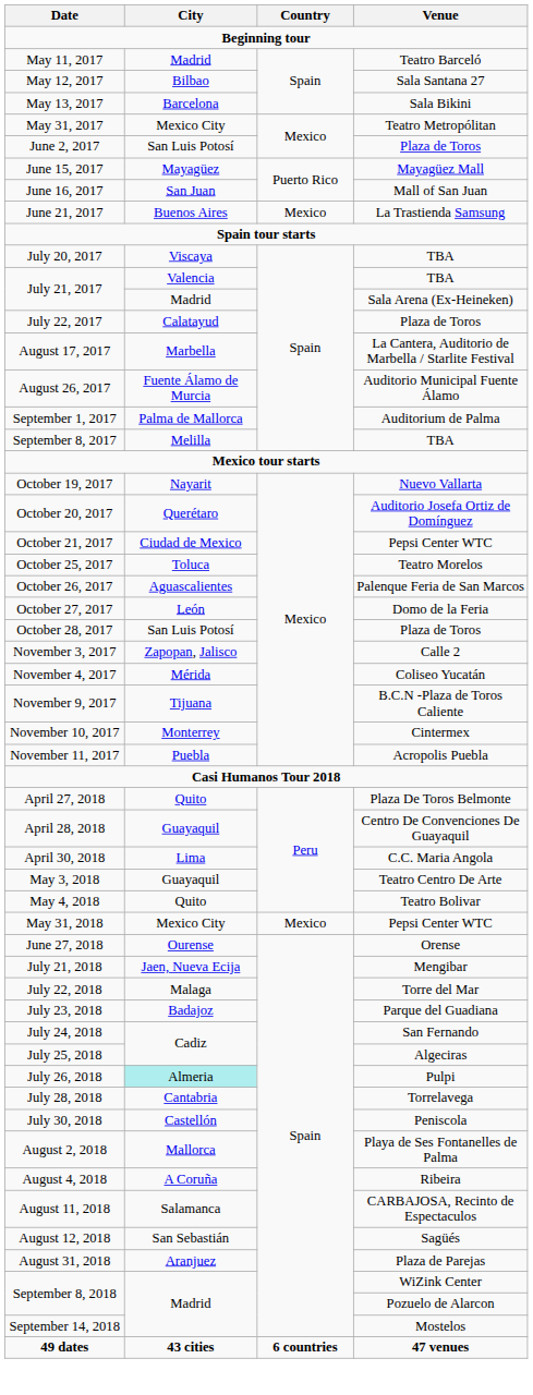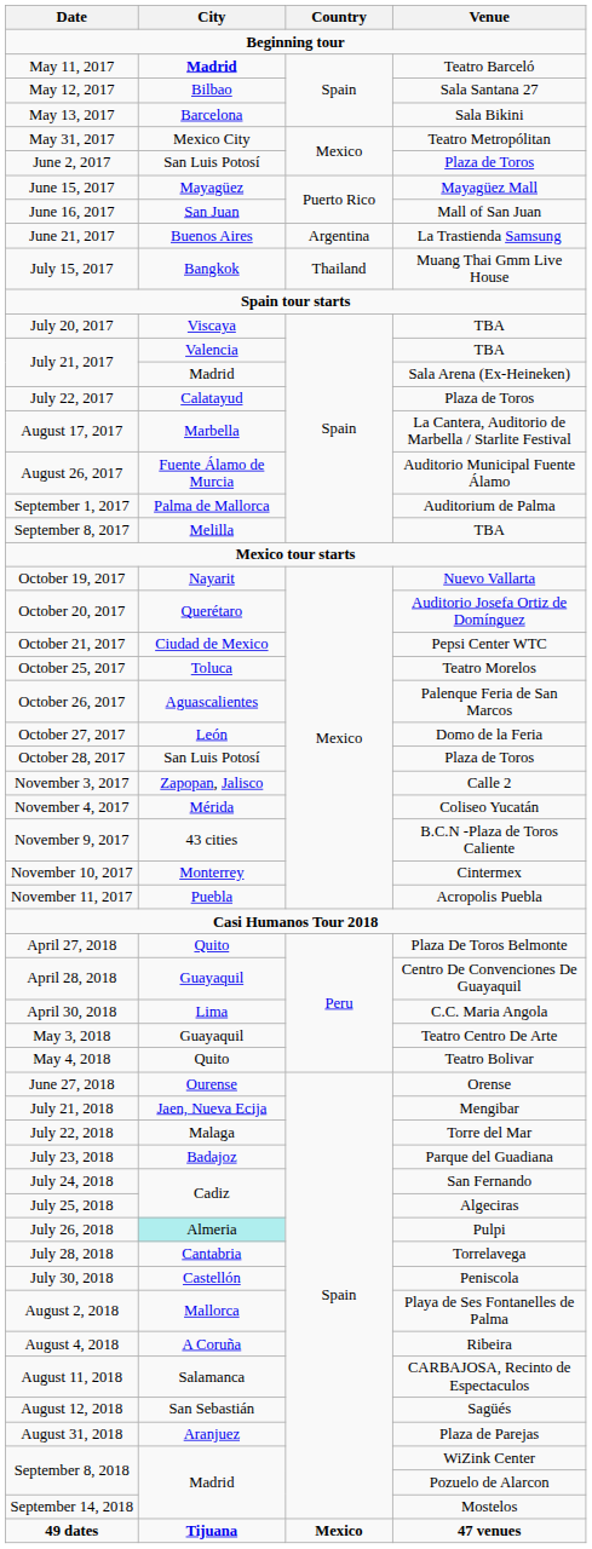May 11, 2017 | City: normal -> bold
June 21, 2017 | Country: Mexico -> Argentina
+ row: July 15, 2017 | Bangkok | Thailand | Muang Thai Gmm Live House
November 9, 2017 | City: Tijuana -> 43 cities
- row: May 31, 2018 | Mexico City | Mexico | Pepsi Center WTC
49 dates | City: 43 cities -> Tijuana
49 dates | Country: 6 countries -> Mexico
